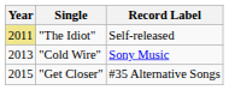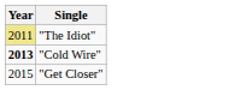- column: Record Label | Self-released | Sony Music | #35 Alternative Songs
"Cold Wire" | Year: normal -> bold
